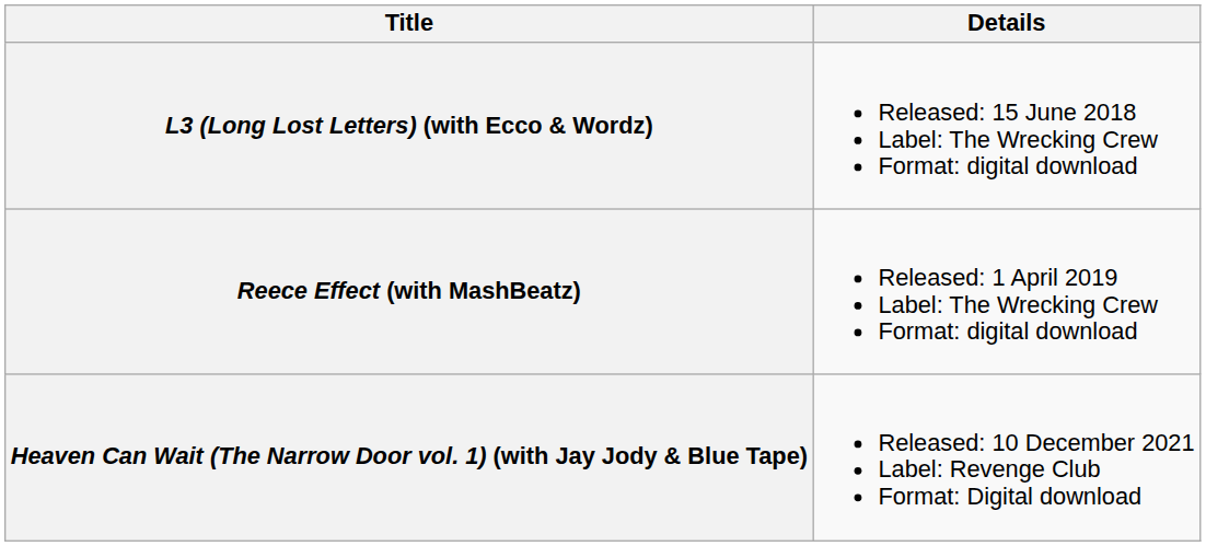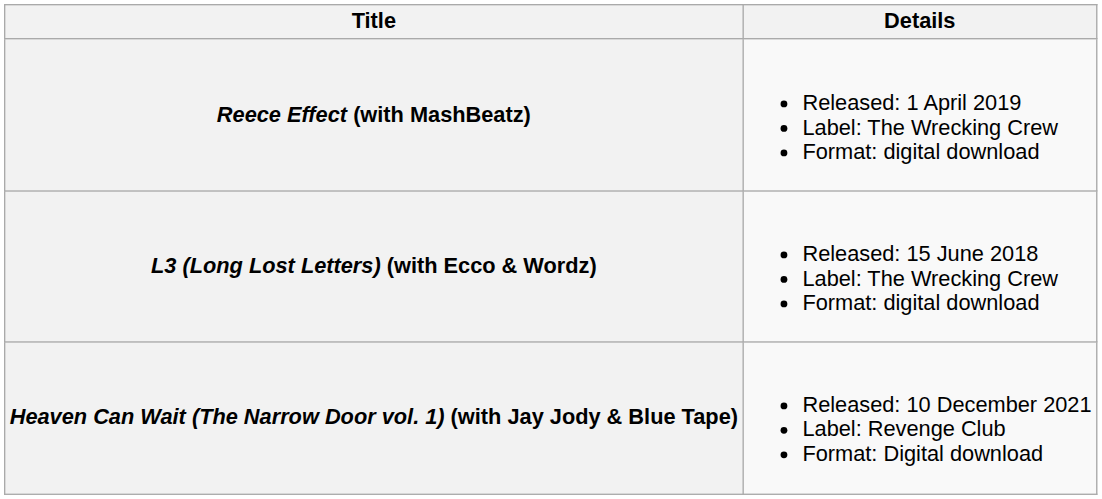rows swapped: L3 (Long Lost Letters) (with Ecco & Wordz) <-> Reece Effect (with MashBeatz)
